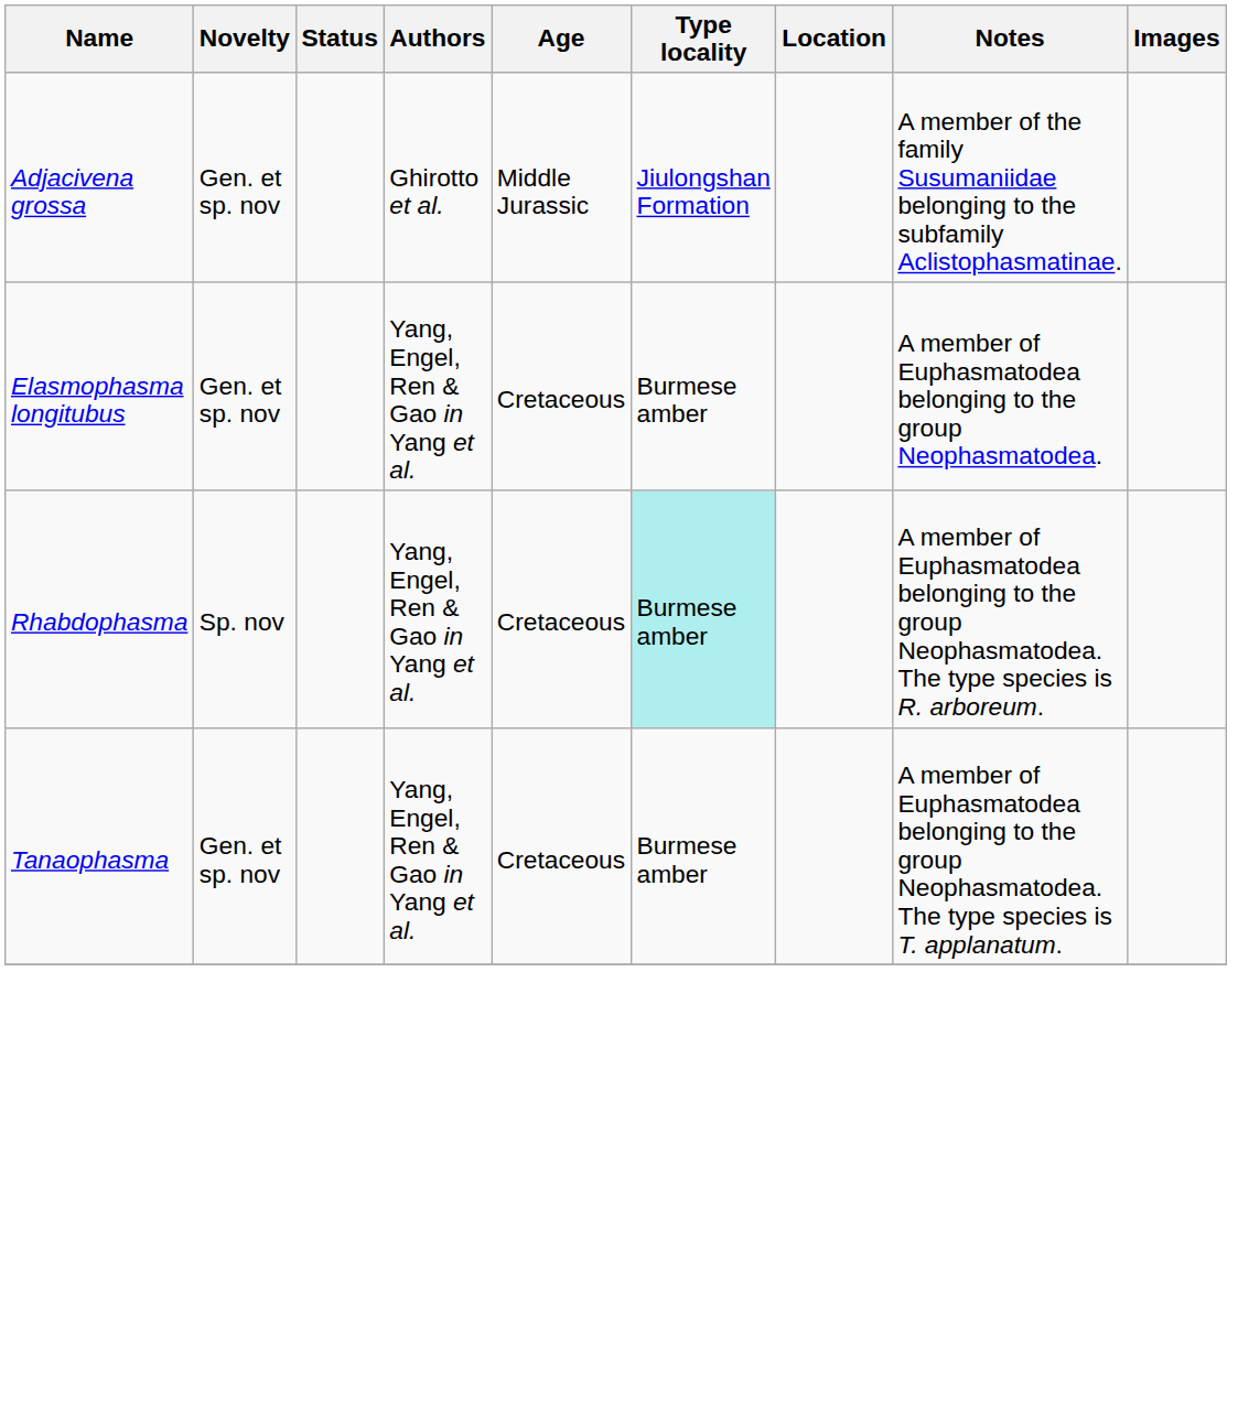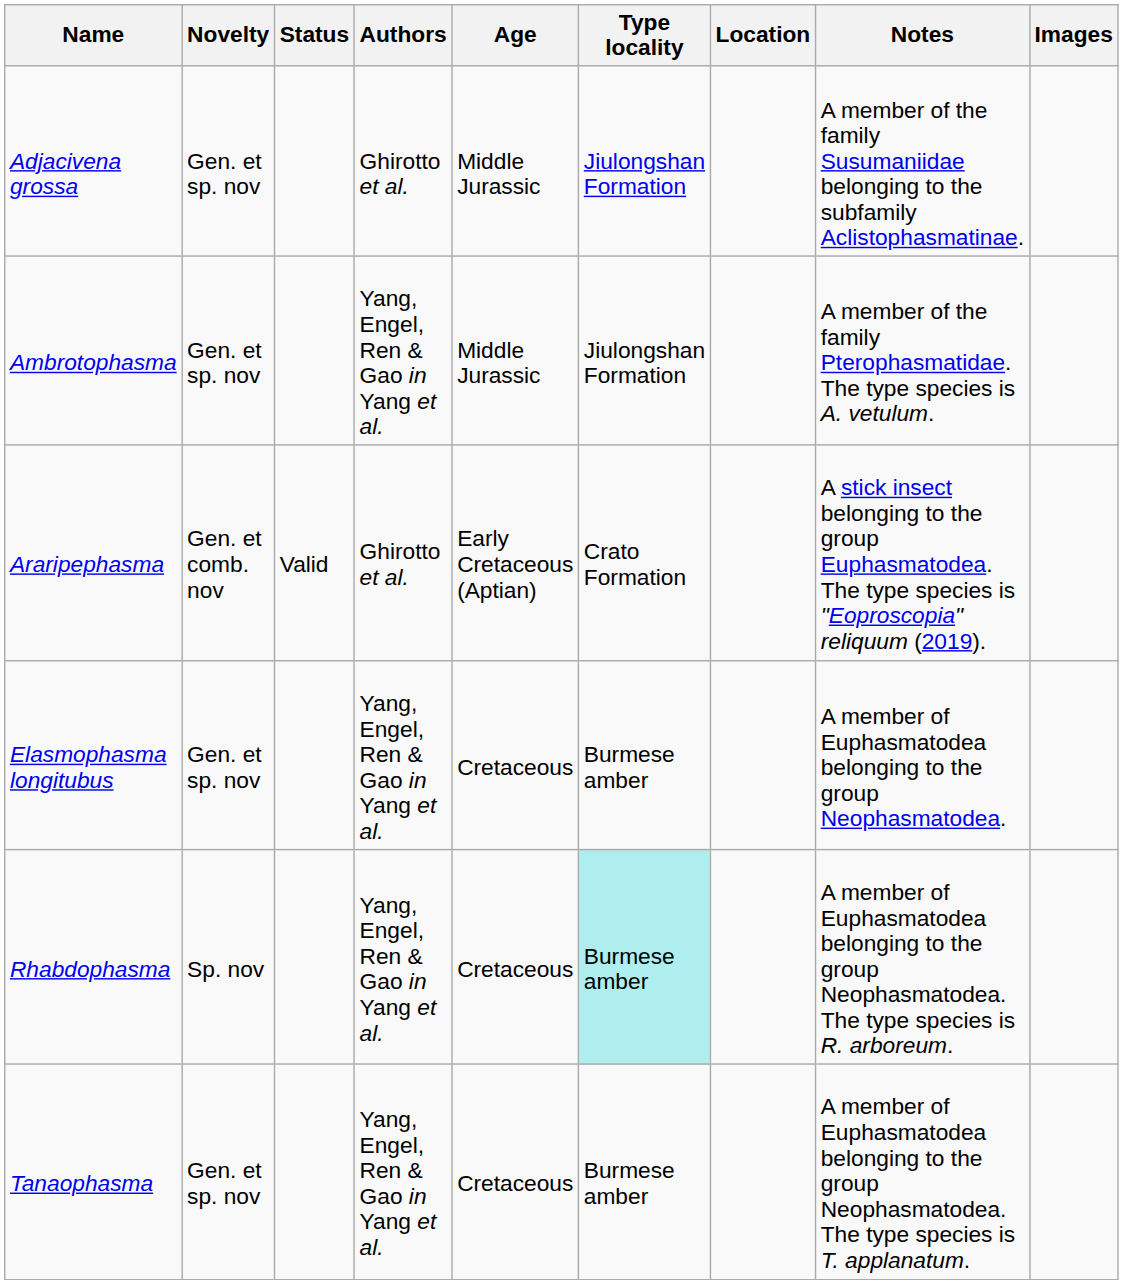+ row: Ambrotophasma | Gen. et sp. nov | Yang, Engel, Ren & Gao in Yang et al. | Middle Jurassic | Jiulongshan Formation | A member of the family Pterophasmatidae. The type species is A. vetulum.
+ row: Araripephasma | Gen. et comb. nov | Valid | Ghirotto et al. | Early Cretaceous (Aptian) | Crato Formation | A stick insect belonging to the group Euphasmatodea. The type species is "Eoproscopia" reliquum (2019).
